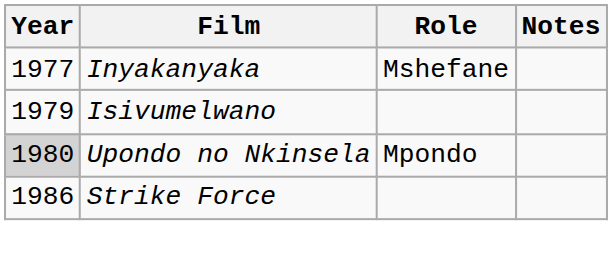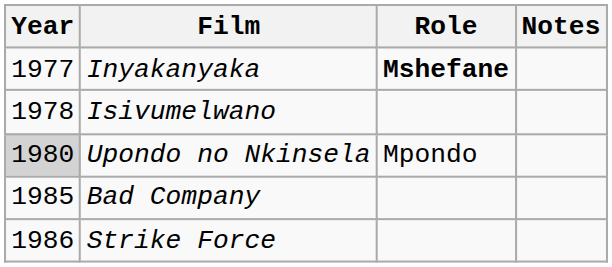Inyakanyaka | Role: normal -> bold
Isivumelwano | Year: 1979 -> 1978
+ row: 1985 | Bad Company
